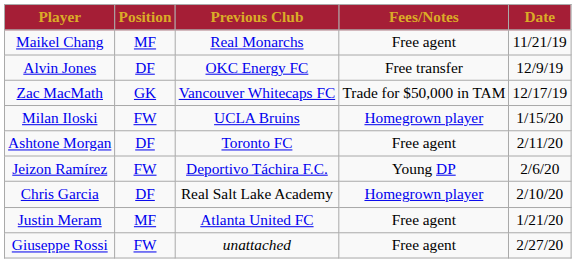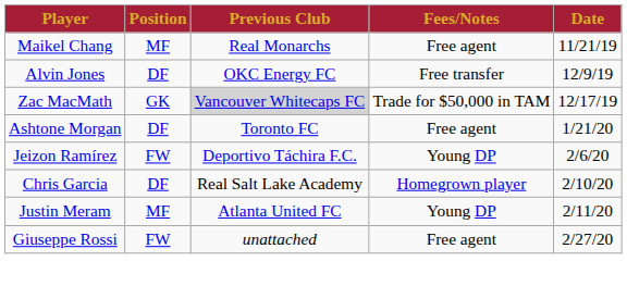Zac MacMath | Previous Club: no background -> lightgrey background
- row: Milan Iloski | FW | UCLA Bruins | Homegrown player | 1/15/20
Ashtone Morgan | Date: 2/11/20 -> 1/21/20
Justin Meram | Fees/Notes: Free agent -> Young DP
Justin Meram | Date: 1/21/20 -> 2/11/20
